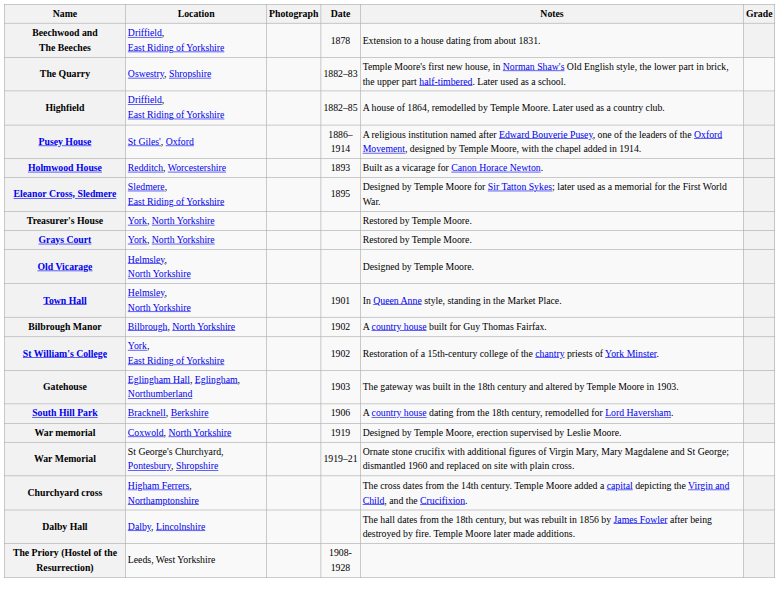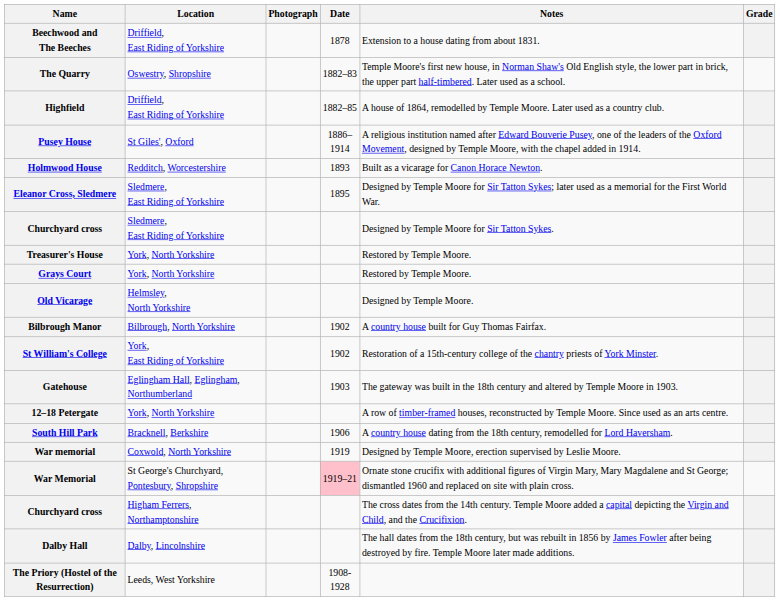+ row: Churchyard cross | Sledmere, East Riding of Yorkshire | Designed by Temple Moore for Sir Tatton Sykes.
- row: Town Hall | Helmsley, North Yorkshire | 1901 | In Queen Anne style, standing in the Market Place.
+ row: 12–18 Petergate | York, North Yorkshire | A row of timber-framed houses, reconstructed by Temple Moore. Since used as an arts centre.
War Memorial | Date: no background -> pink background
